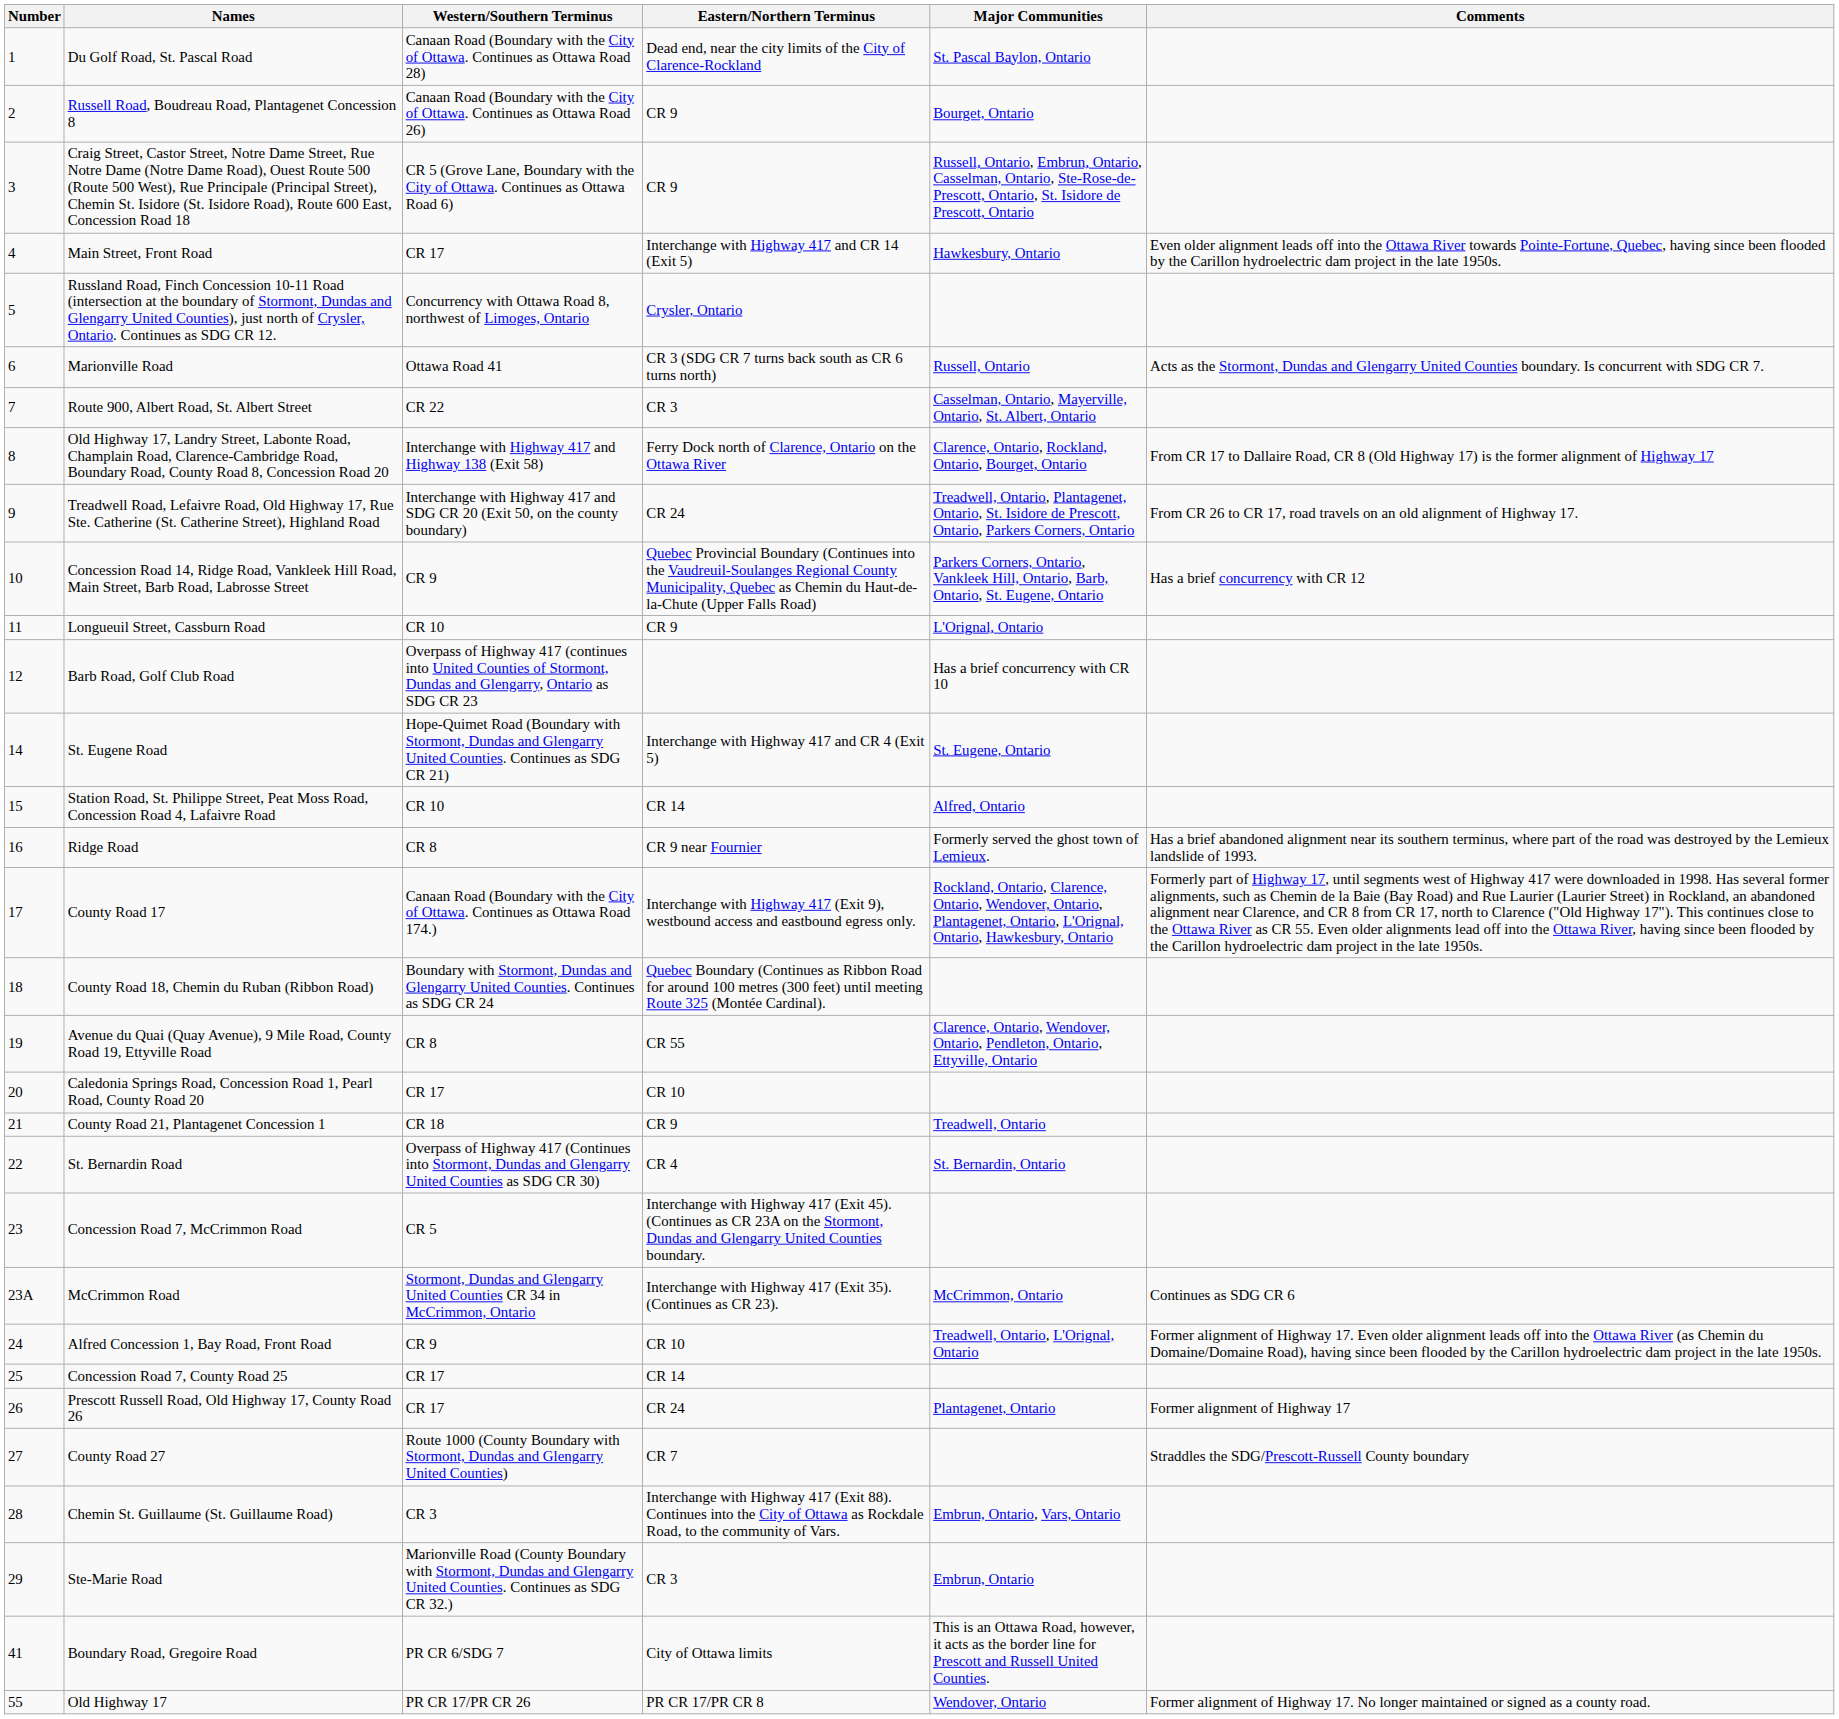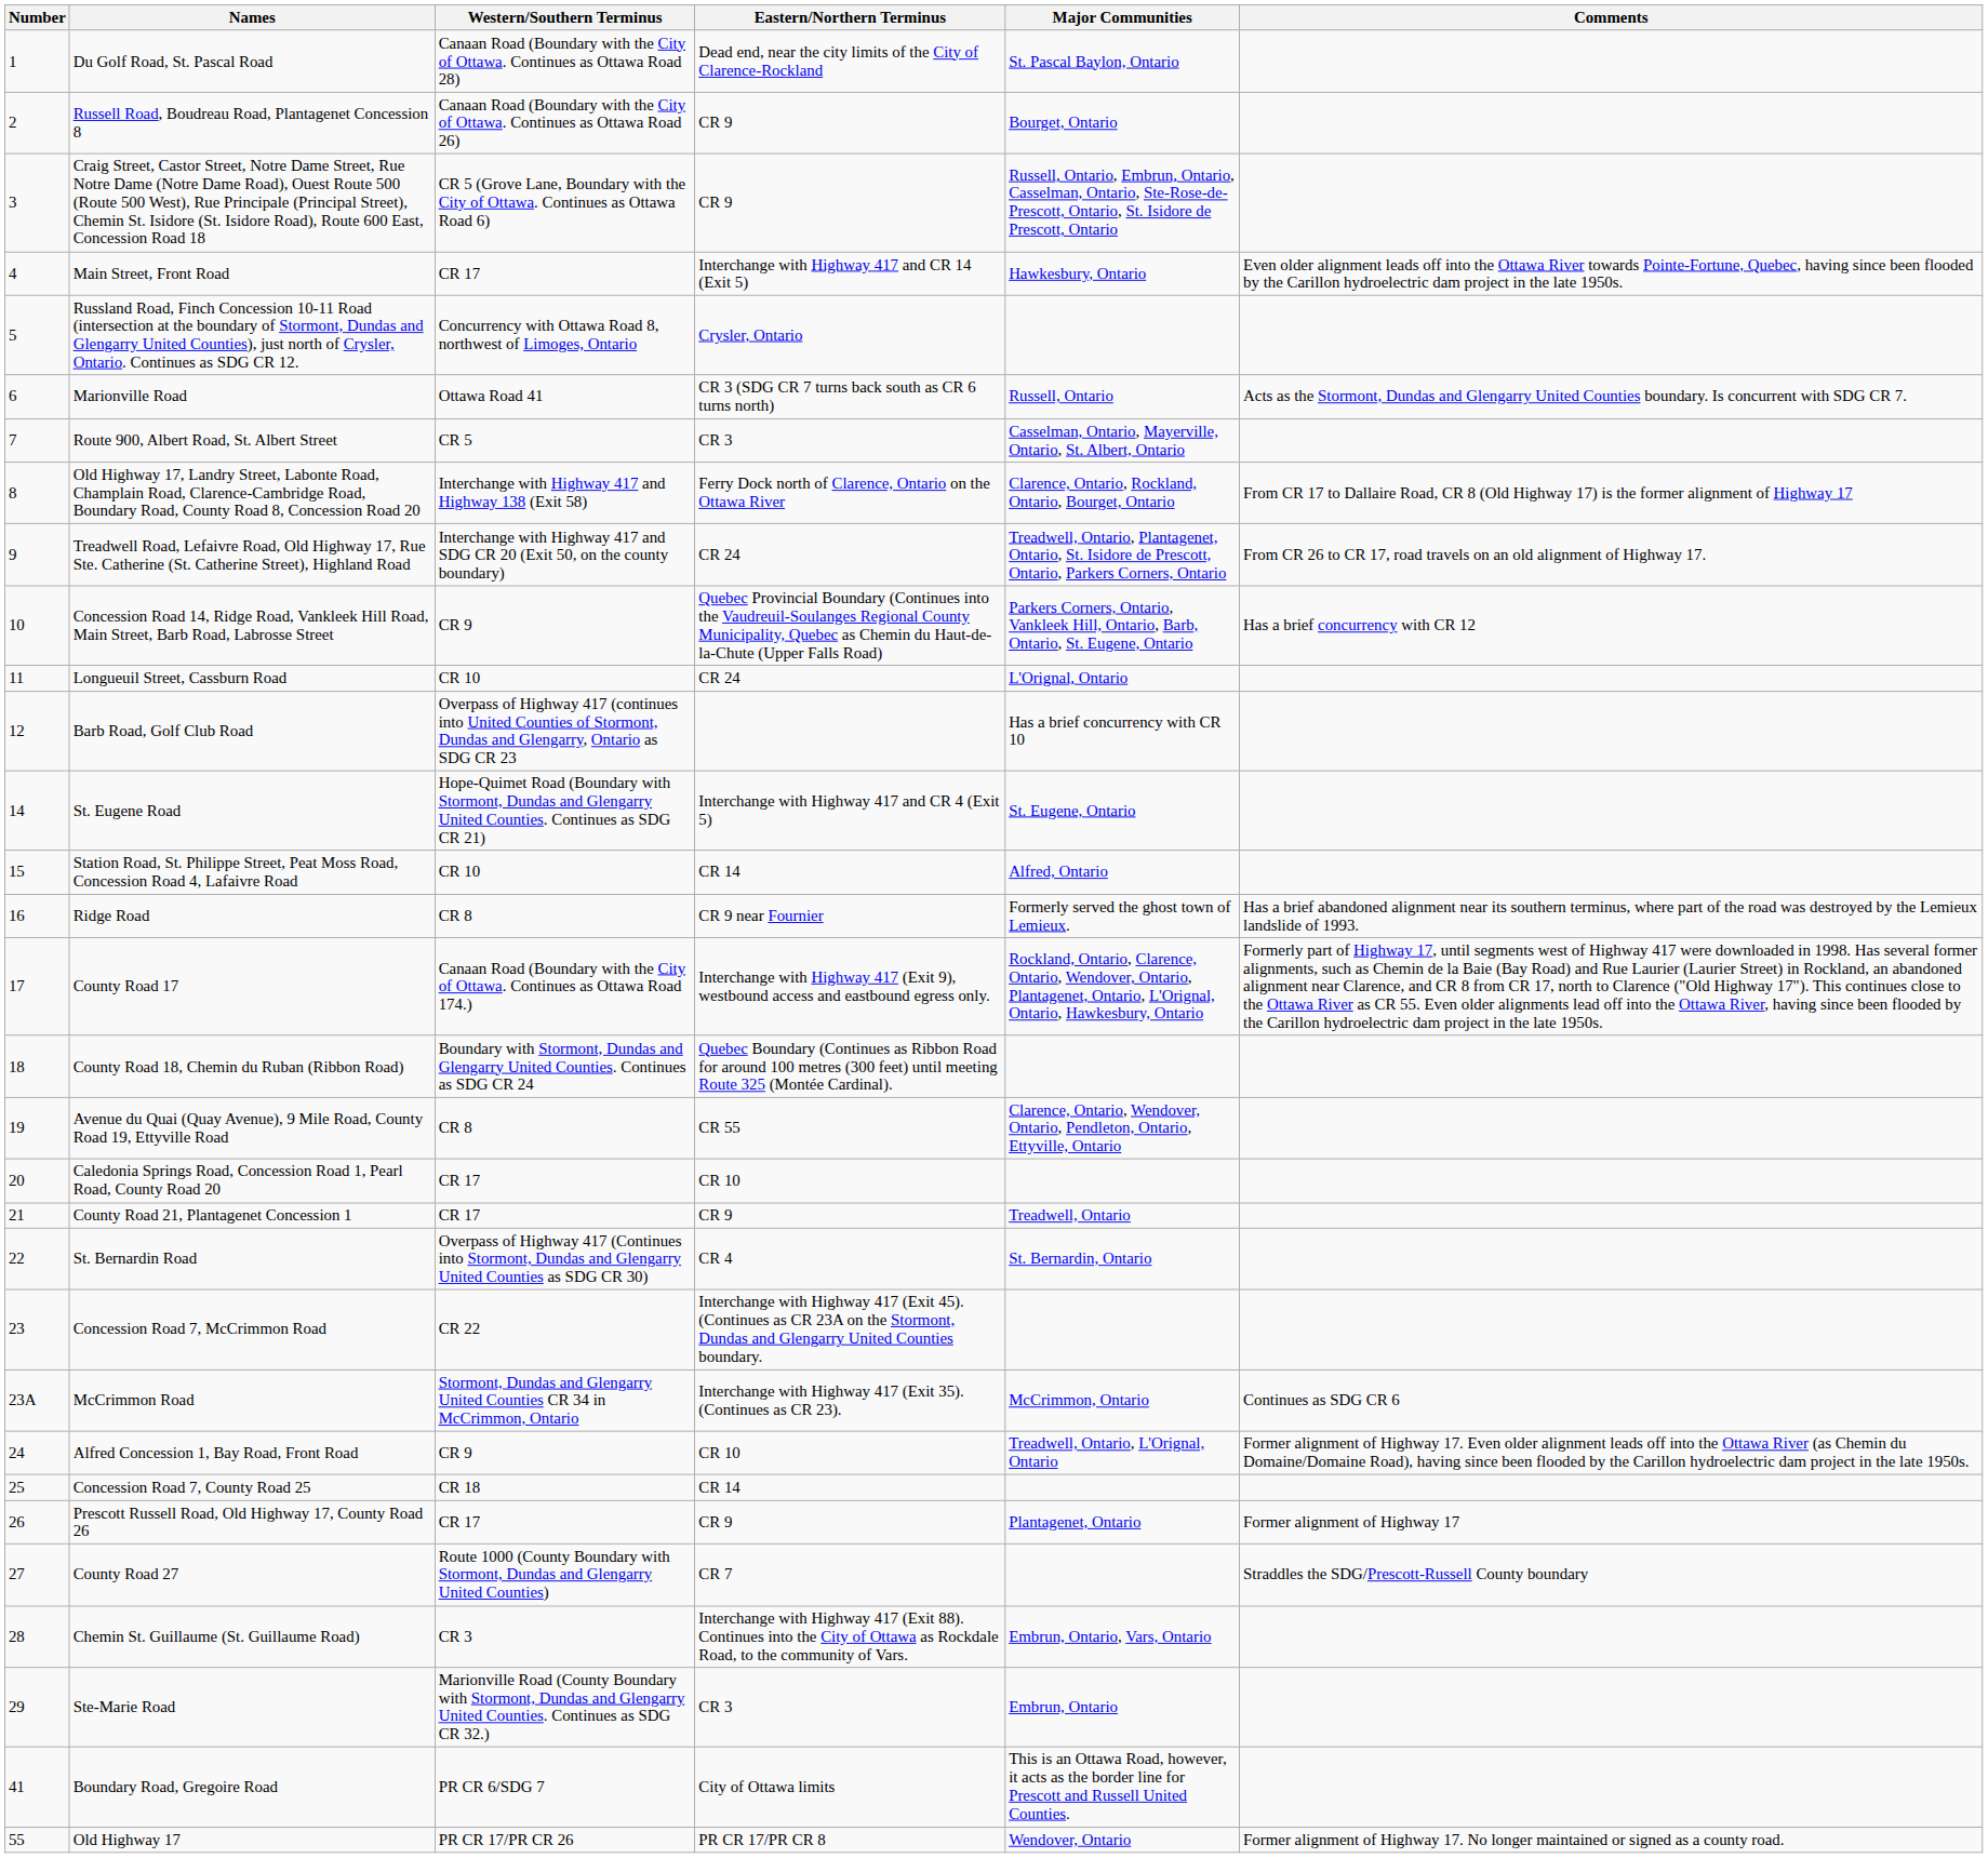Route 900, Albert Road, St. Albert Street | Western/Southern Terminus: CR 22 -> CR 5
Longueuil Street, Cassburn Road | Eastern/Northern Terminus: CR 9 -> CR 24
County Road 21, Plantagenet Concession 1 | Western/Southern Terminus: CR 18 -> CR 17
Concession Road 7, McCrimmon Road | Western/Southern Terminus: CR 5 -> CR 22
Concession Road 7, County Road 25 | Western/Southern Terminus: CR 17 -> CR 18
Prescott Russell Road, Old Highway 17, County Road 26 | Eastern/Northern Terminus: CR 24 -> CR 9
